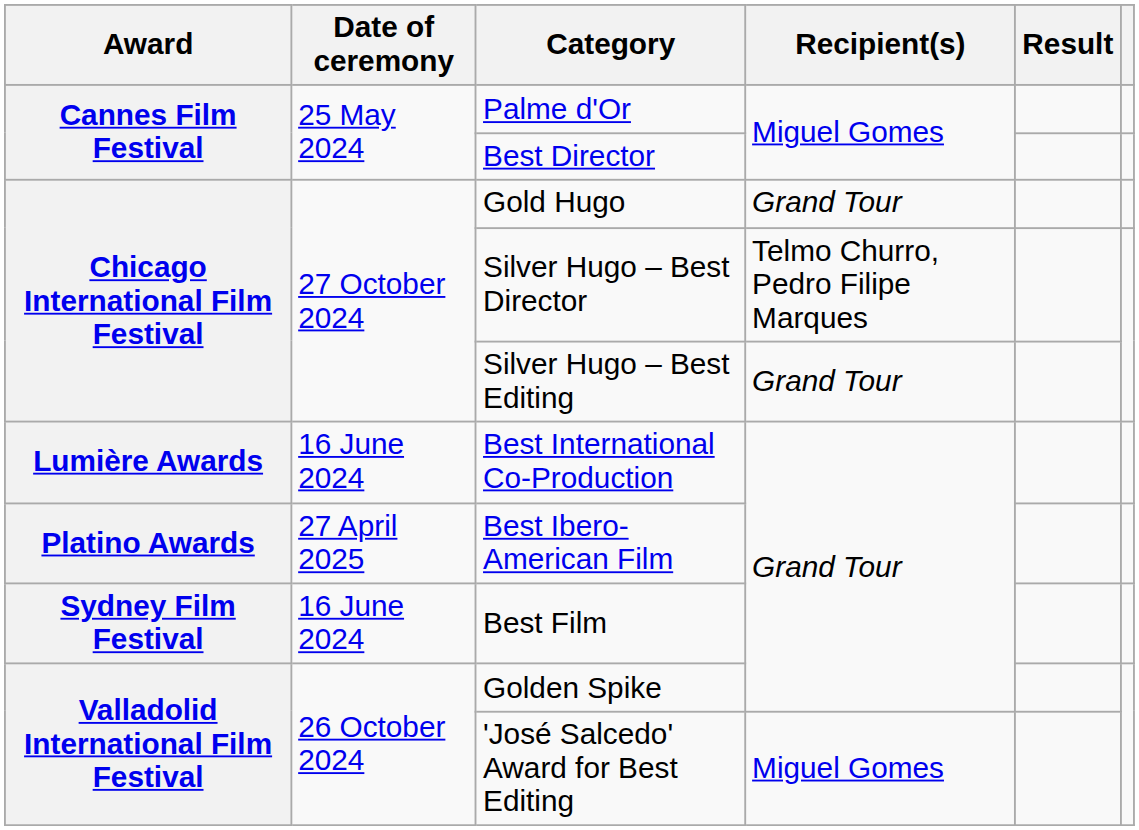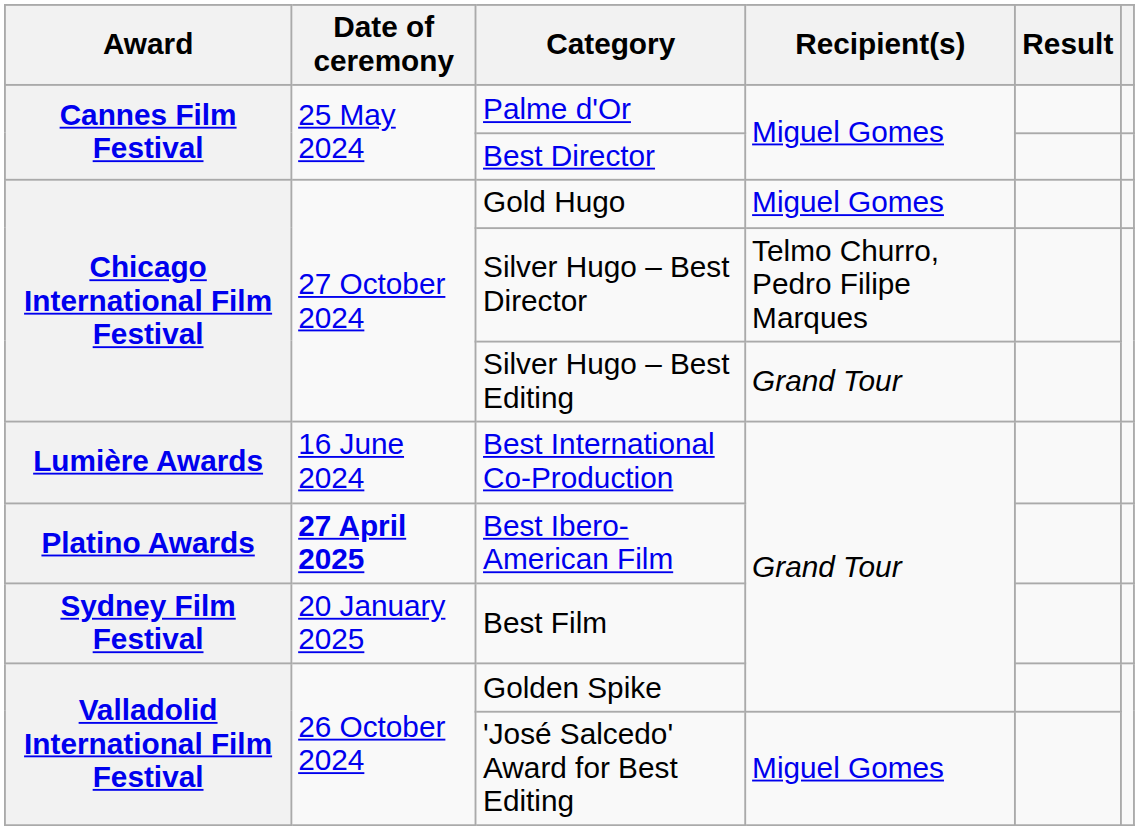Gold Hugo | Recipient(s): Grand Tour -> Miguel Gomes
Best Ibero-American Film | Date of ceremony: normal -> bold
Best Film | Date of ceremony: 16 June 2024 -> 20 January 2025
